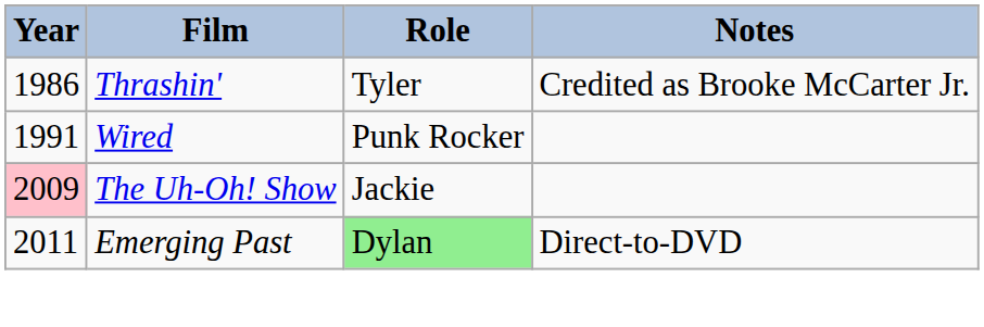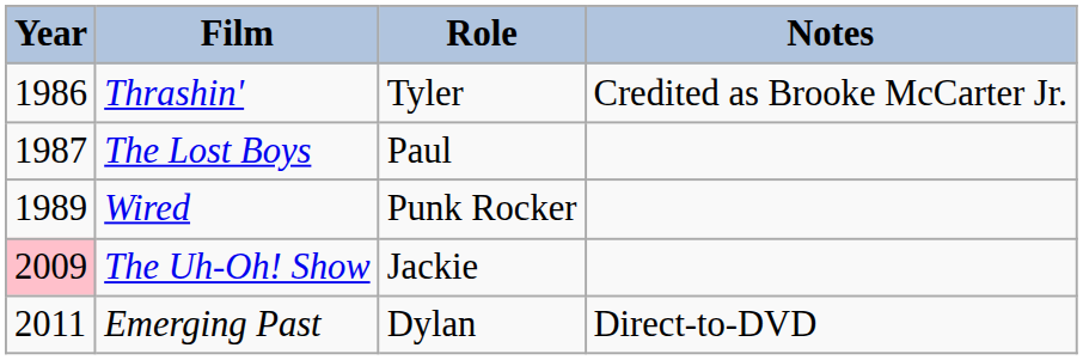+ row: 1987 | The Lost Boys | Paul
Wired | Year: 1991 -> 1989
Emerging Past | Role: lightgreen background -> no background
